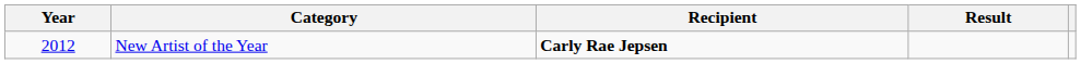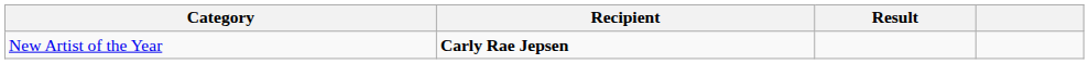- column: Year | 2012
